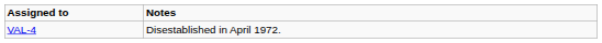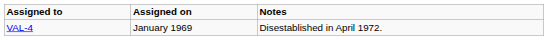+ column: Assigned on | January 1969
